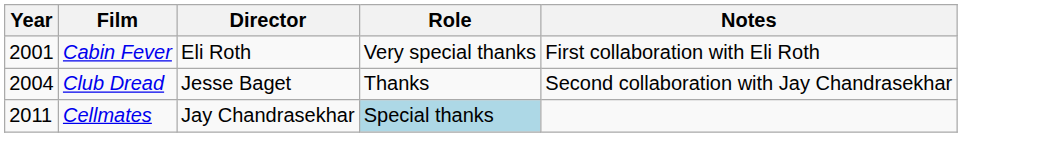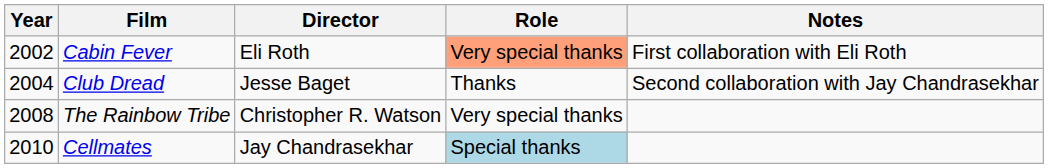Cabin Fever | Year: 2001 -> 2002
Cabin Fever | Role: no background -> lightsalmon background
+ row: 2008 | The Rainbow Tribe | Christopher R. Watson | Very special thanks
Cellmates | Year: 2011 -> 2010
